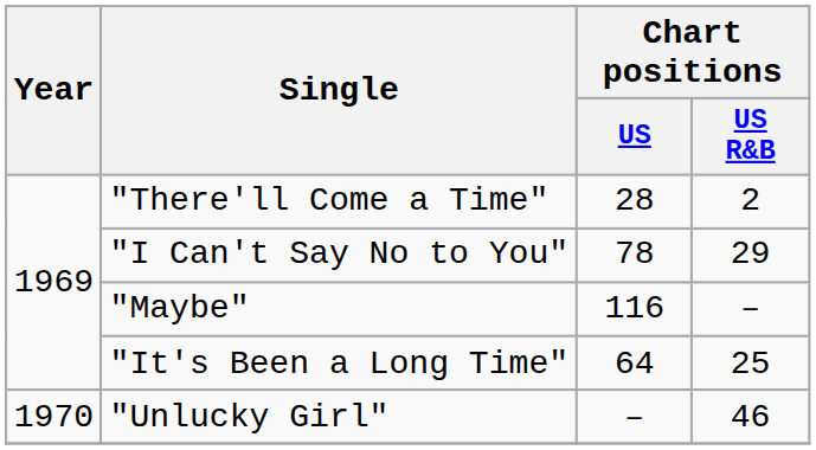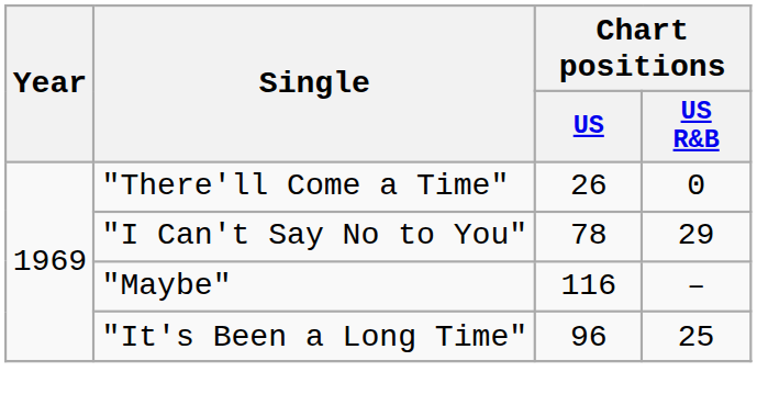"There'll Come a Time" | Chart positions / US: 28 -> 26
"There'll Come a Time" | Chart positions / US R&B: 2 -> 0
"It's Been a Long Time" | Chart positions / US: 64 -> 96
- row: 1970 | "Unlucky Girl" | – | 46
